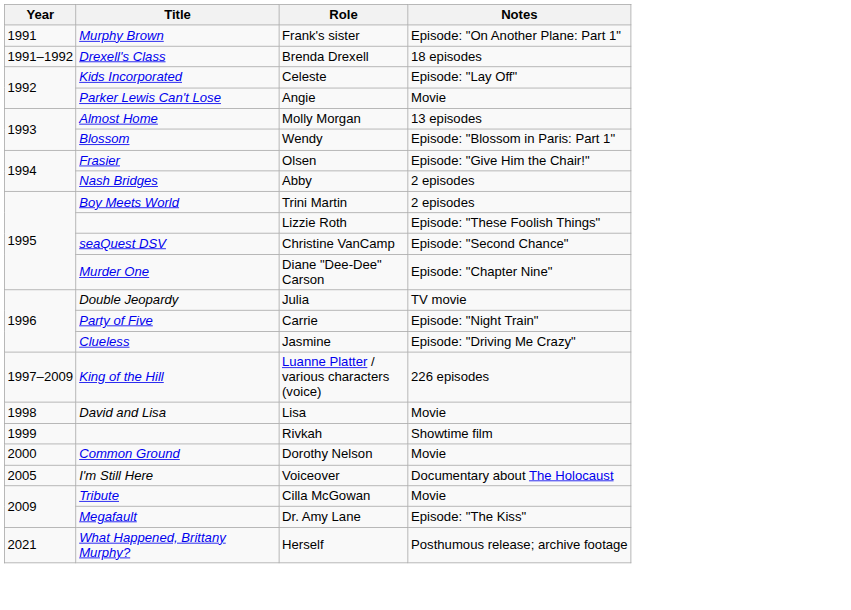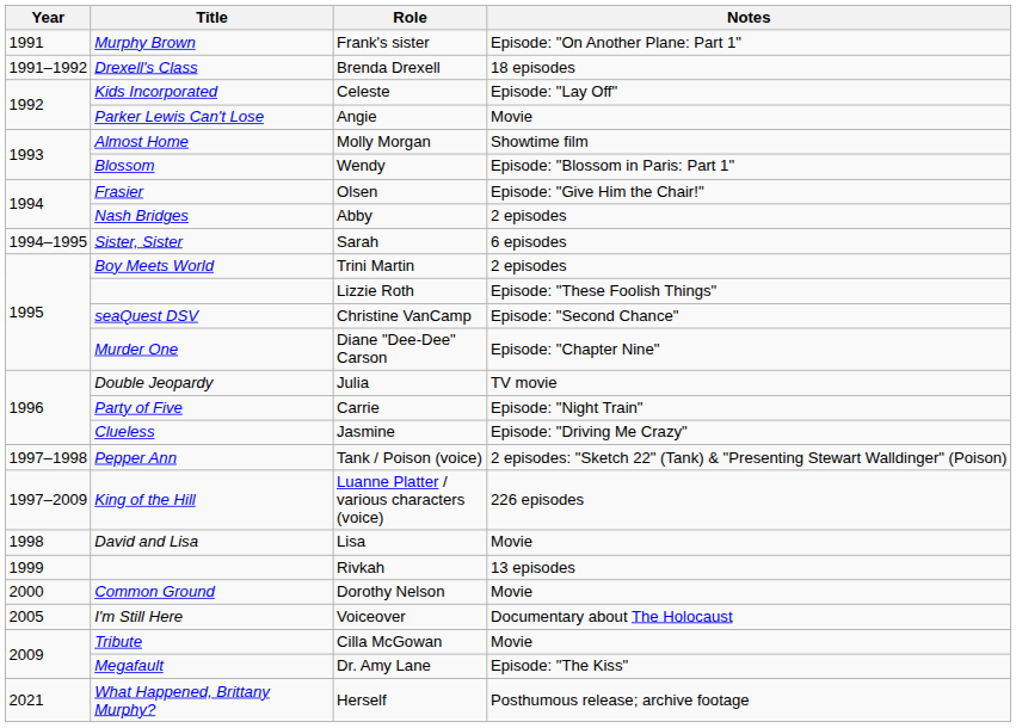Molly Morgan | Notes: 13 episodes -> Showtime film
+ row: 1994–1995 | Sister, Sister | Sarah | 6 episodes
+ row: 1997–1998 | Pepper Ann | Tank / Poison (voice) | 2 episodes: "Sketch 22" (Tank) & "Presenting Stewart Walldinger" (Poison)
Rivkah | Notes: Showtime film -> 13 episodes
